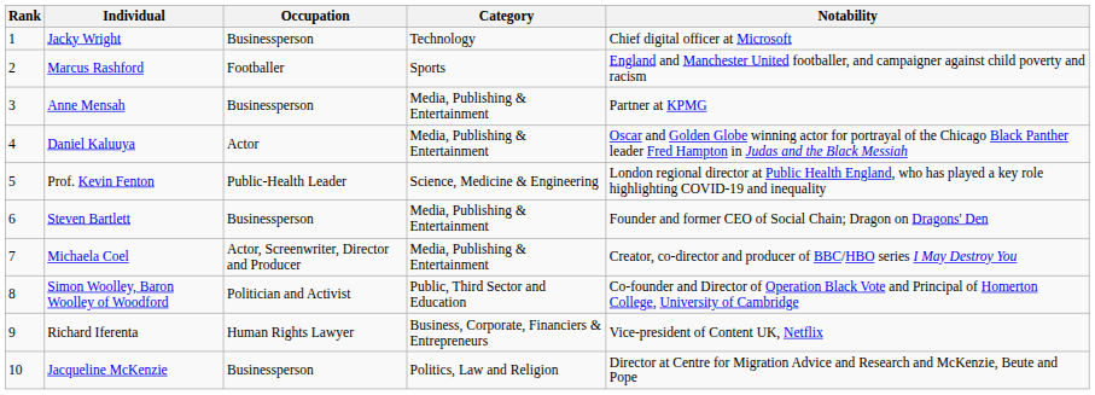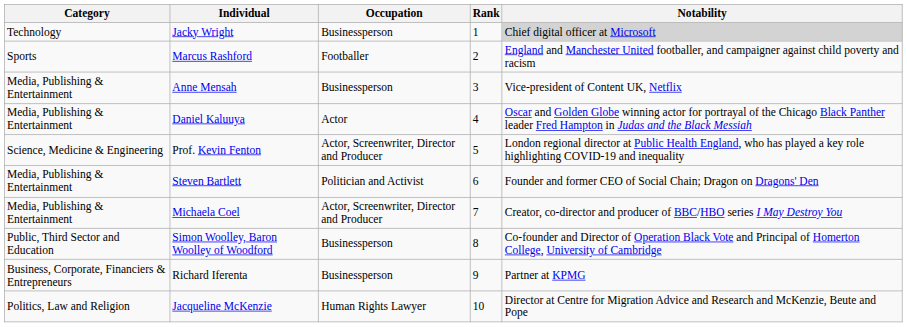columns swapped: Rank <-> Category
Jacky Wright | Notability: no background -> lightgrey background
Anne Mensah | Notability: Partner at KPMG -> Vice-president of Content UK, Netflix
Prof. Kevin Fenton | Occupation: Public-Health Leader -> Actor, Screenwriter, Director and Producer
Steven Bartlett | Occupation: Businessperson -> Politician and Activist
Simon Woolley, Baron Woolley of Woodford | Occupation: Politician and Activist -> Businessperson
Richard Iferenta | Occupation: Human Rights Lawyer -> Businessperson
Richard Iferenta | Notability: Vice-president of Content UK, Netflix -> Partner at KPMG
Jacqueline McKenzie | Occupation: Businessperson -> Human Rights Lawyer
